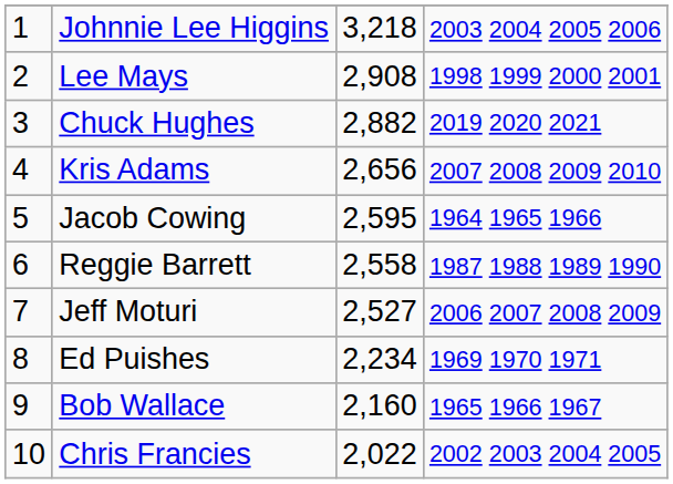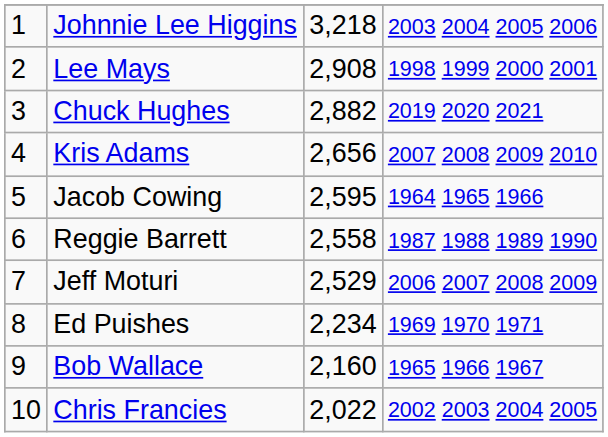Jeff Moturi | column 3: 2,527 -> 2,529
